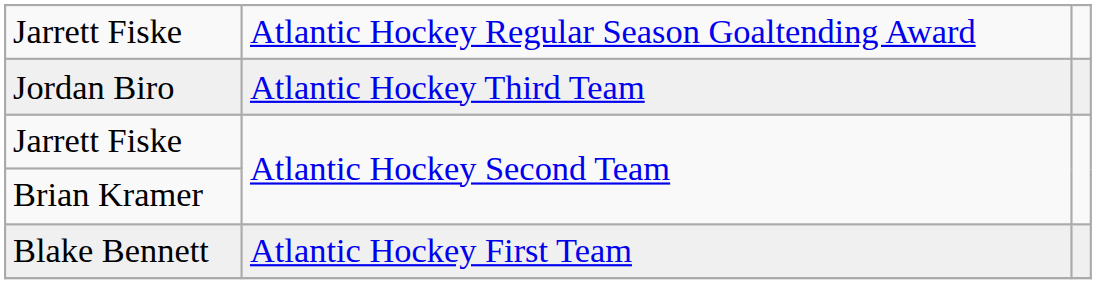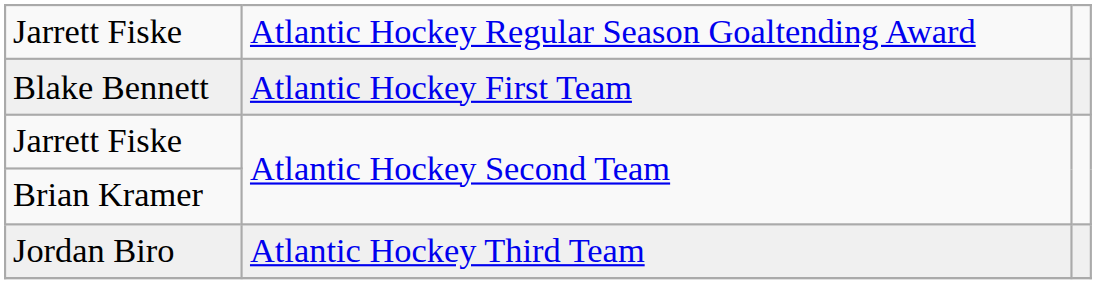rows swapped: Blake Bennett <-> Jordan Biro
